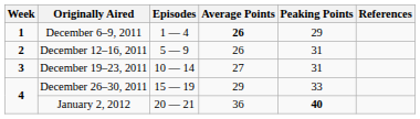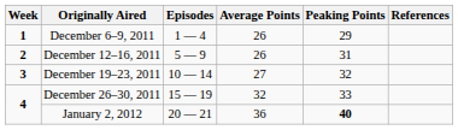December 6–9, 2011 | Average Points: bold -> normal
December 19–23, 2011 | Peaking Points: 31 -> 32
December 26–30, 2011 | Average Points: 29 -> 32
